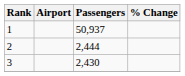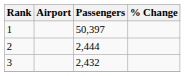1 | Passengers: 50,937 -> 50,397
3 | Passengers: 2,430 -> 2,432
